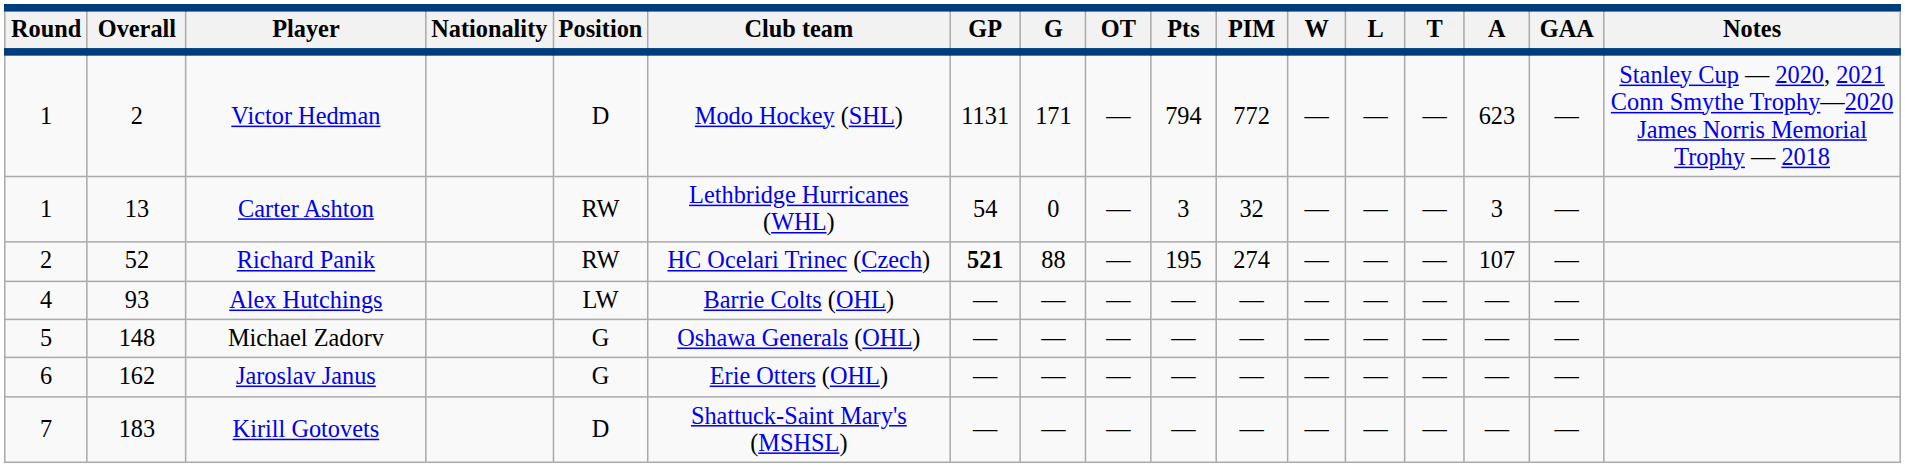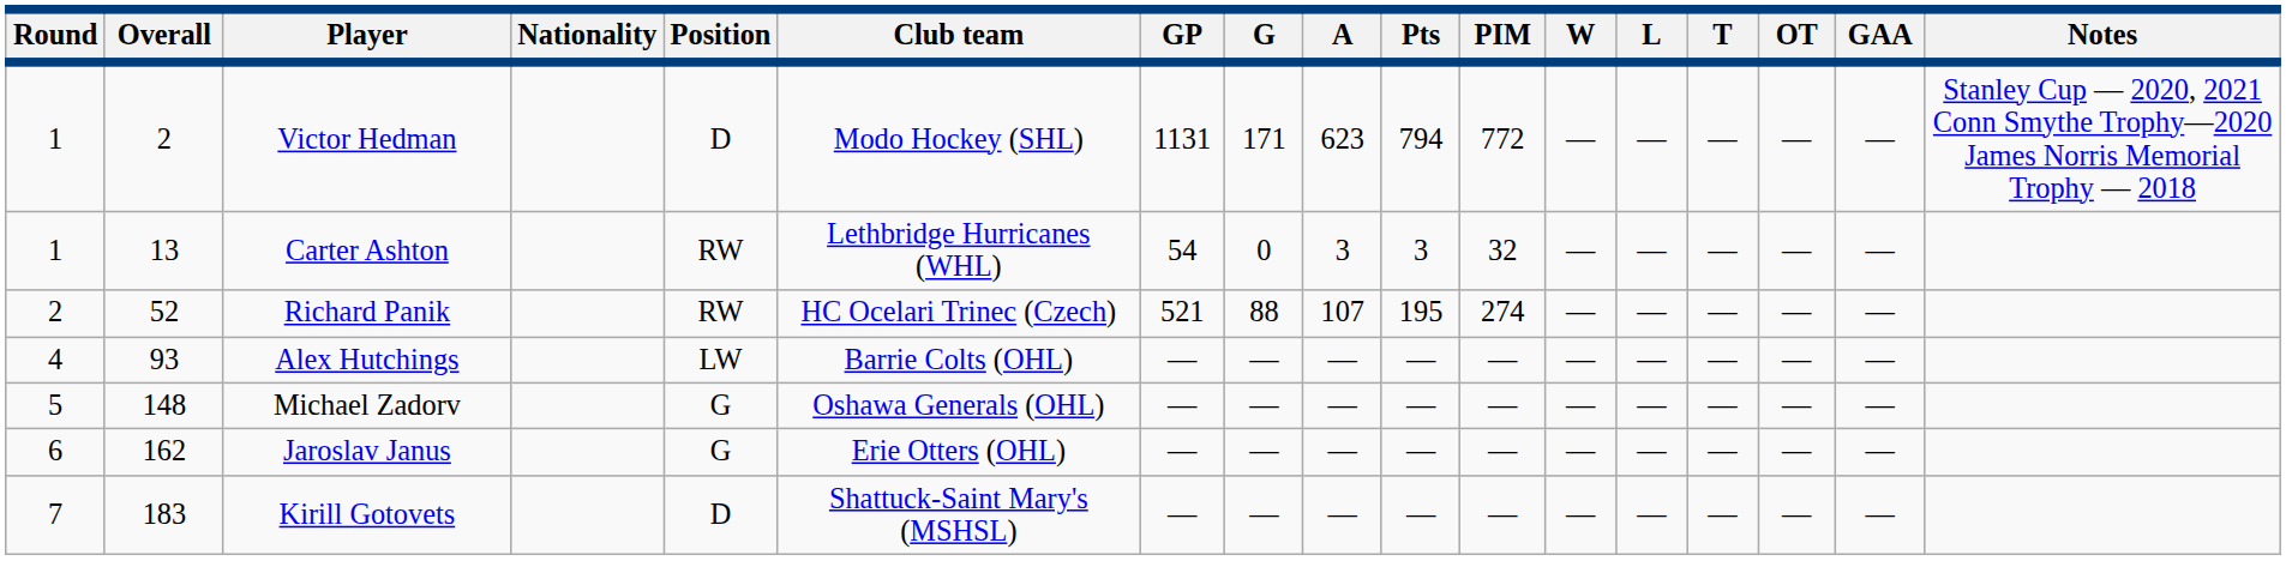columns swapped: A <-> OT
Richard Panik | GP: bold -> normal
